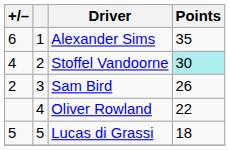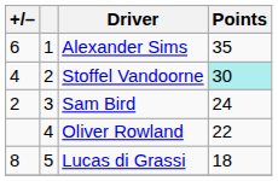Sam Bird | Points: 26 -> 24
Lucas di Grassi | +/–: 5 -> 8
